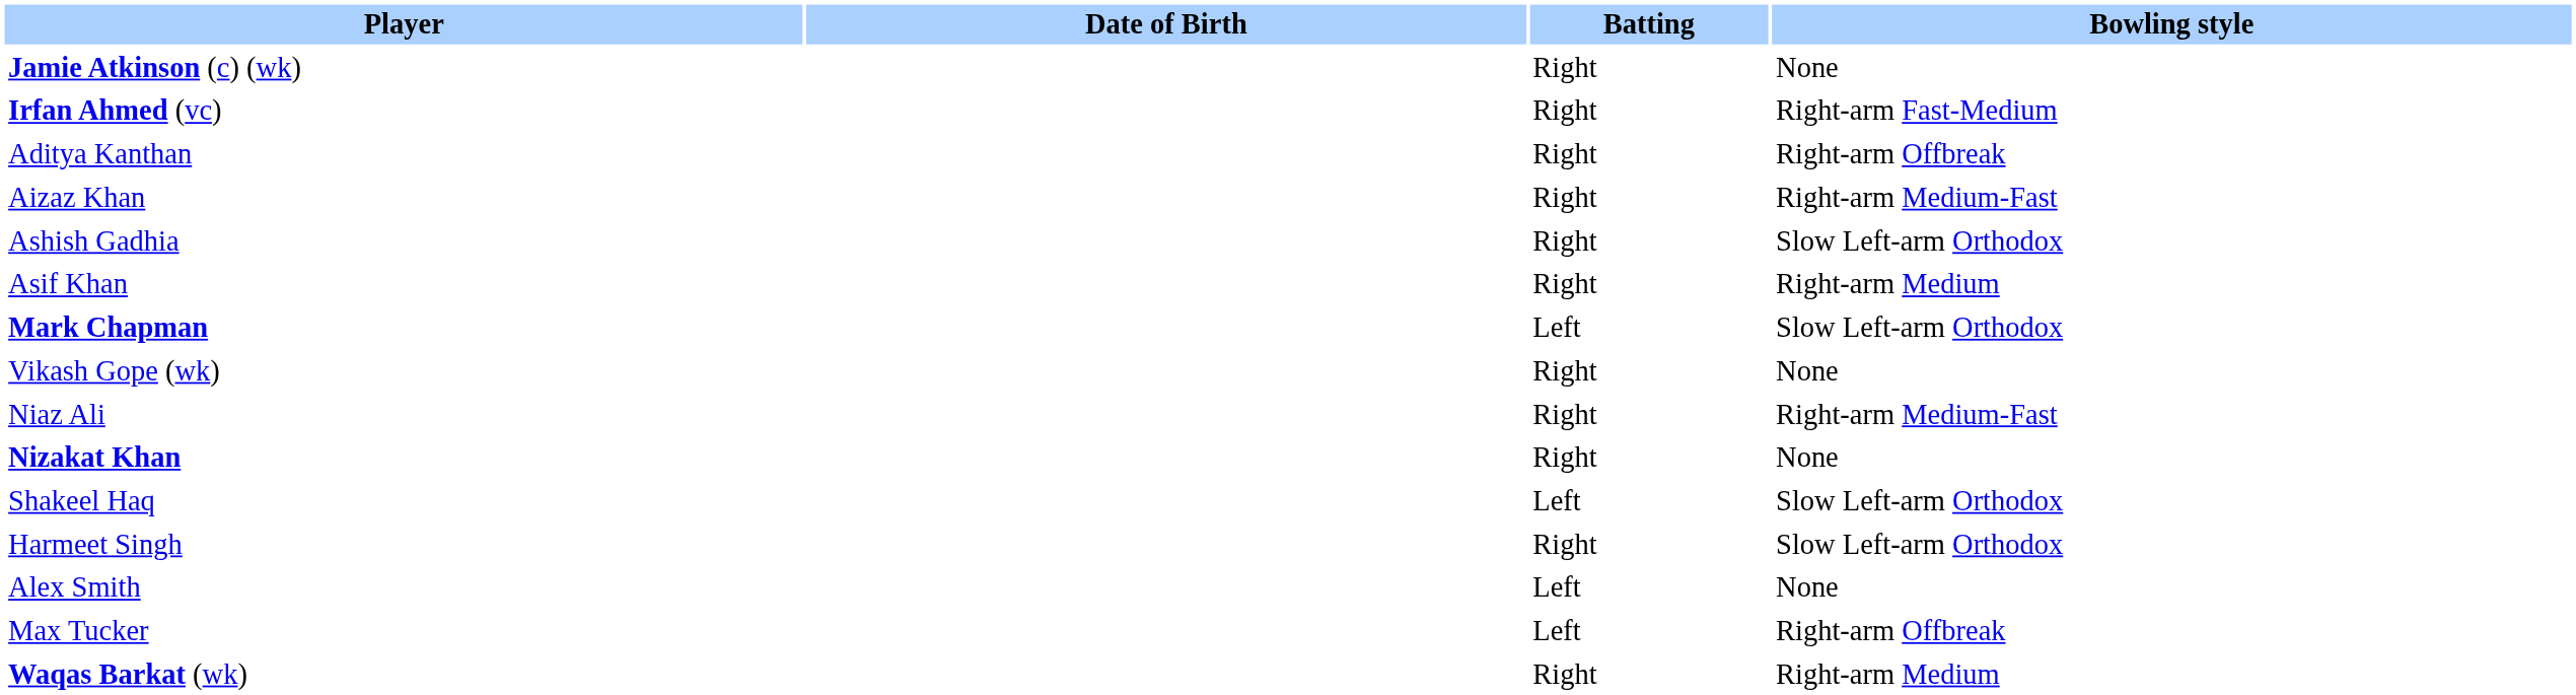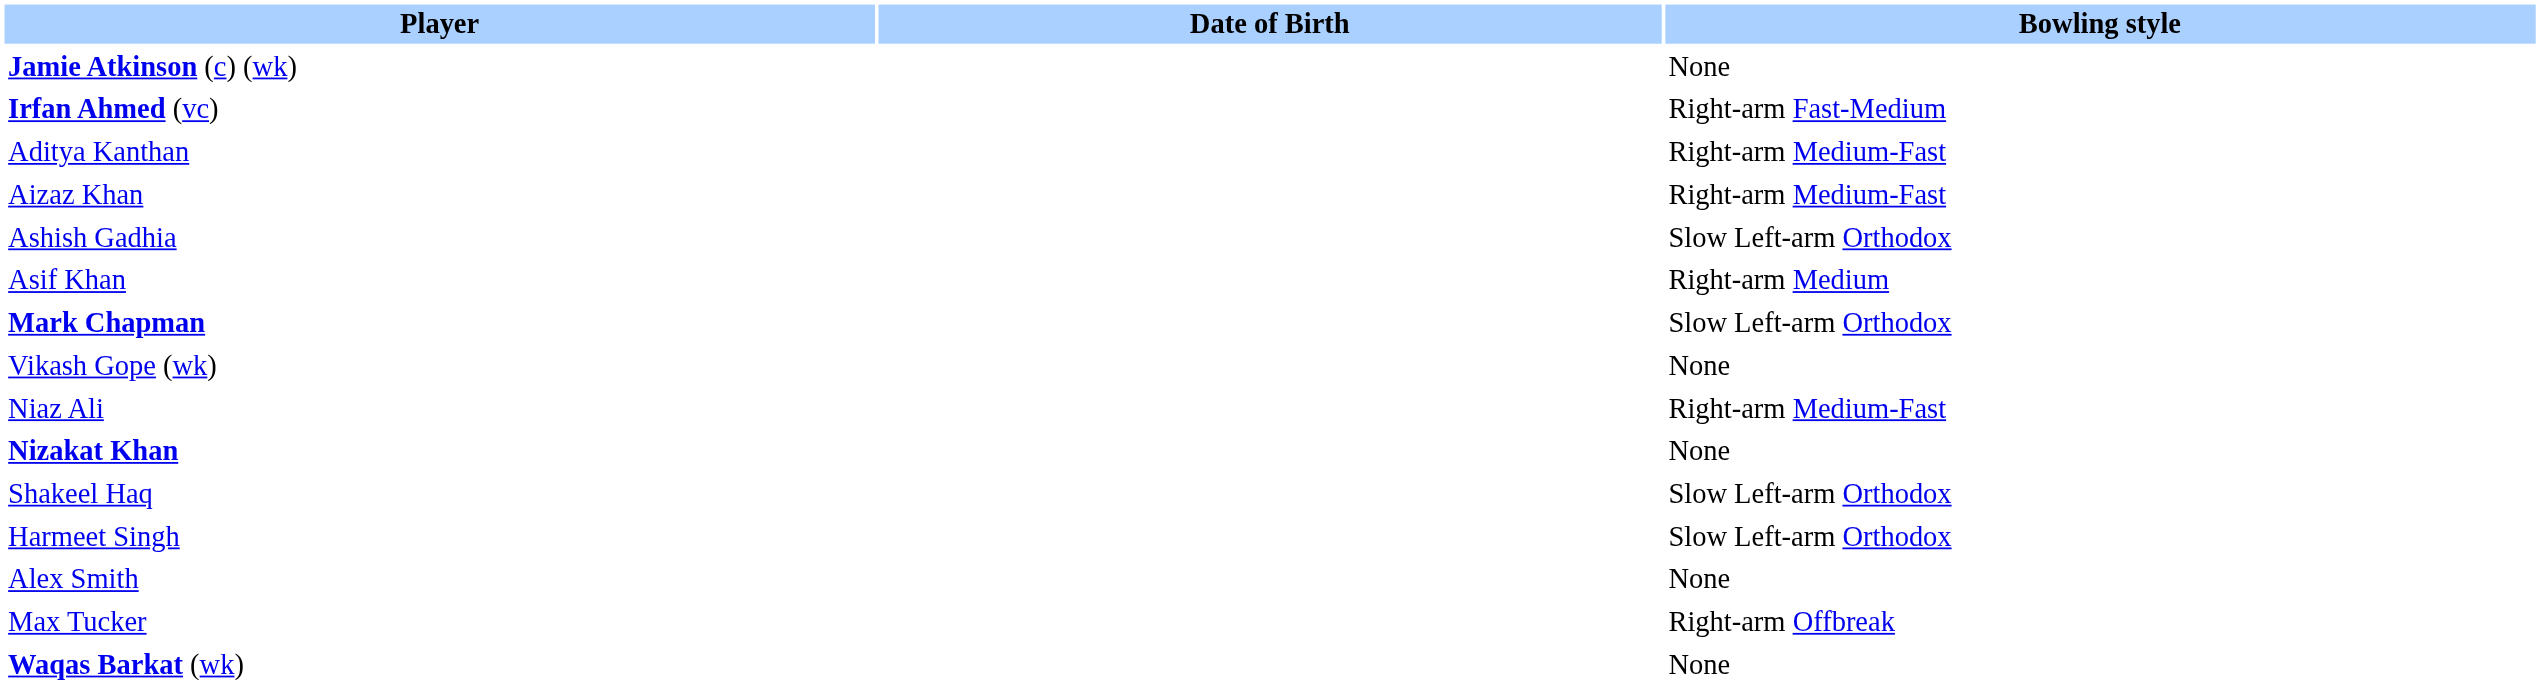- column: Batting | Right | Right | Right | Right | Right | Right | Left | Right | Right | Right | Left | Right | Left | Left | Right
Aditya Kanthan | Bowling style: Right-arm Offbreak -> Right-arm Medium-Fast
Waqas Barkat (wk) | Bowling style: Right-arm Medium -> None
